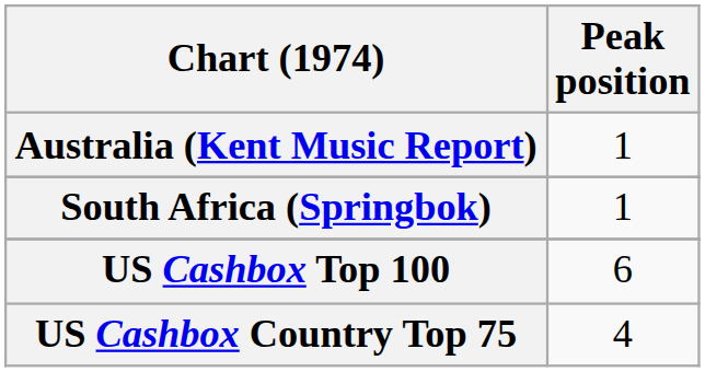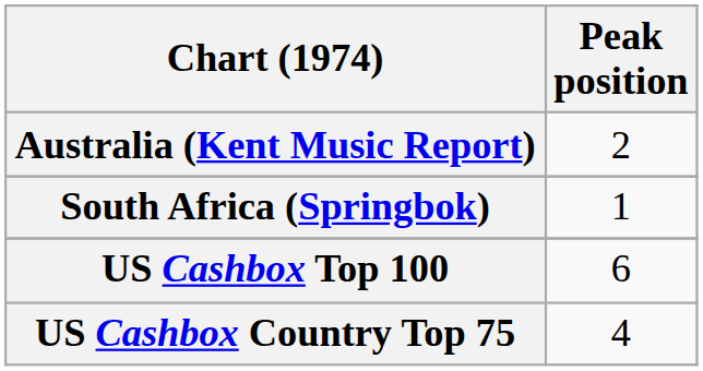Australia (Kent Music Report) | Peak position: 1 -> 2
